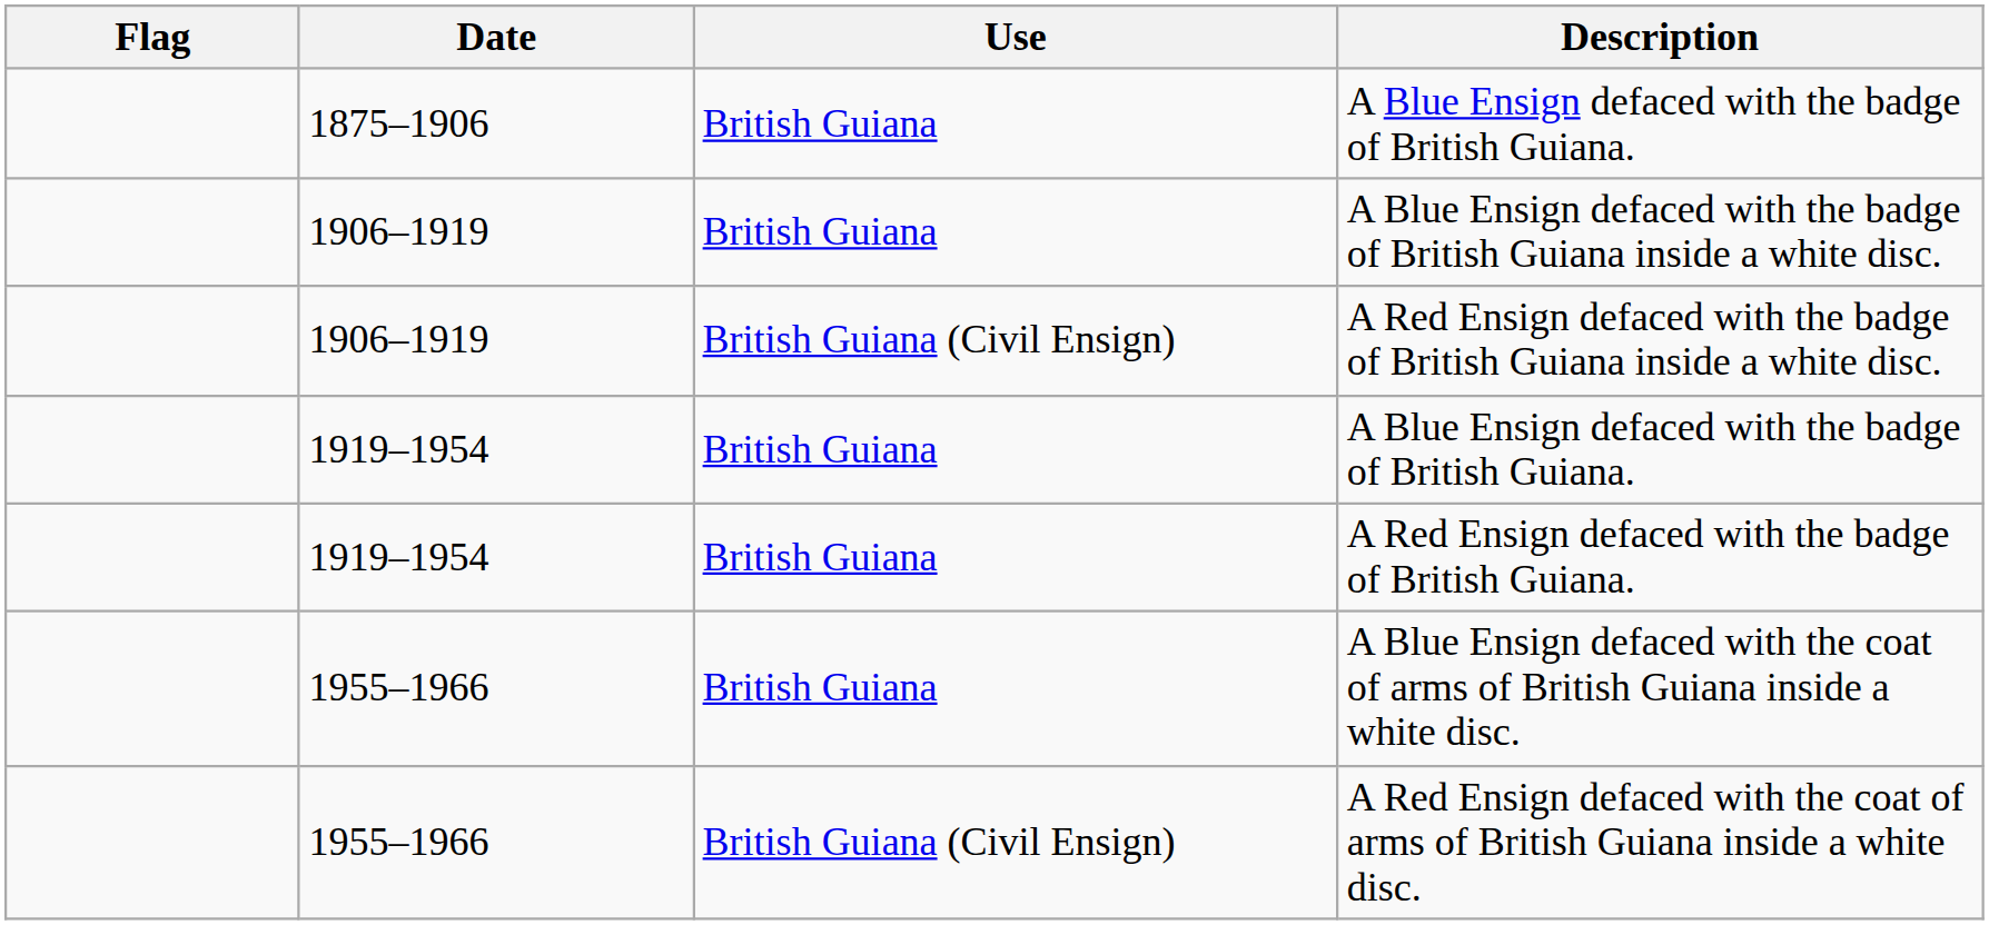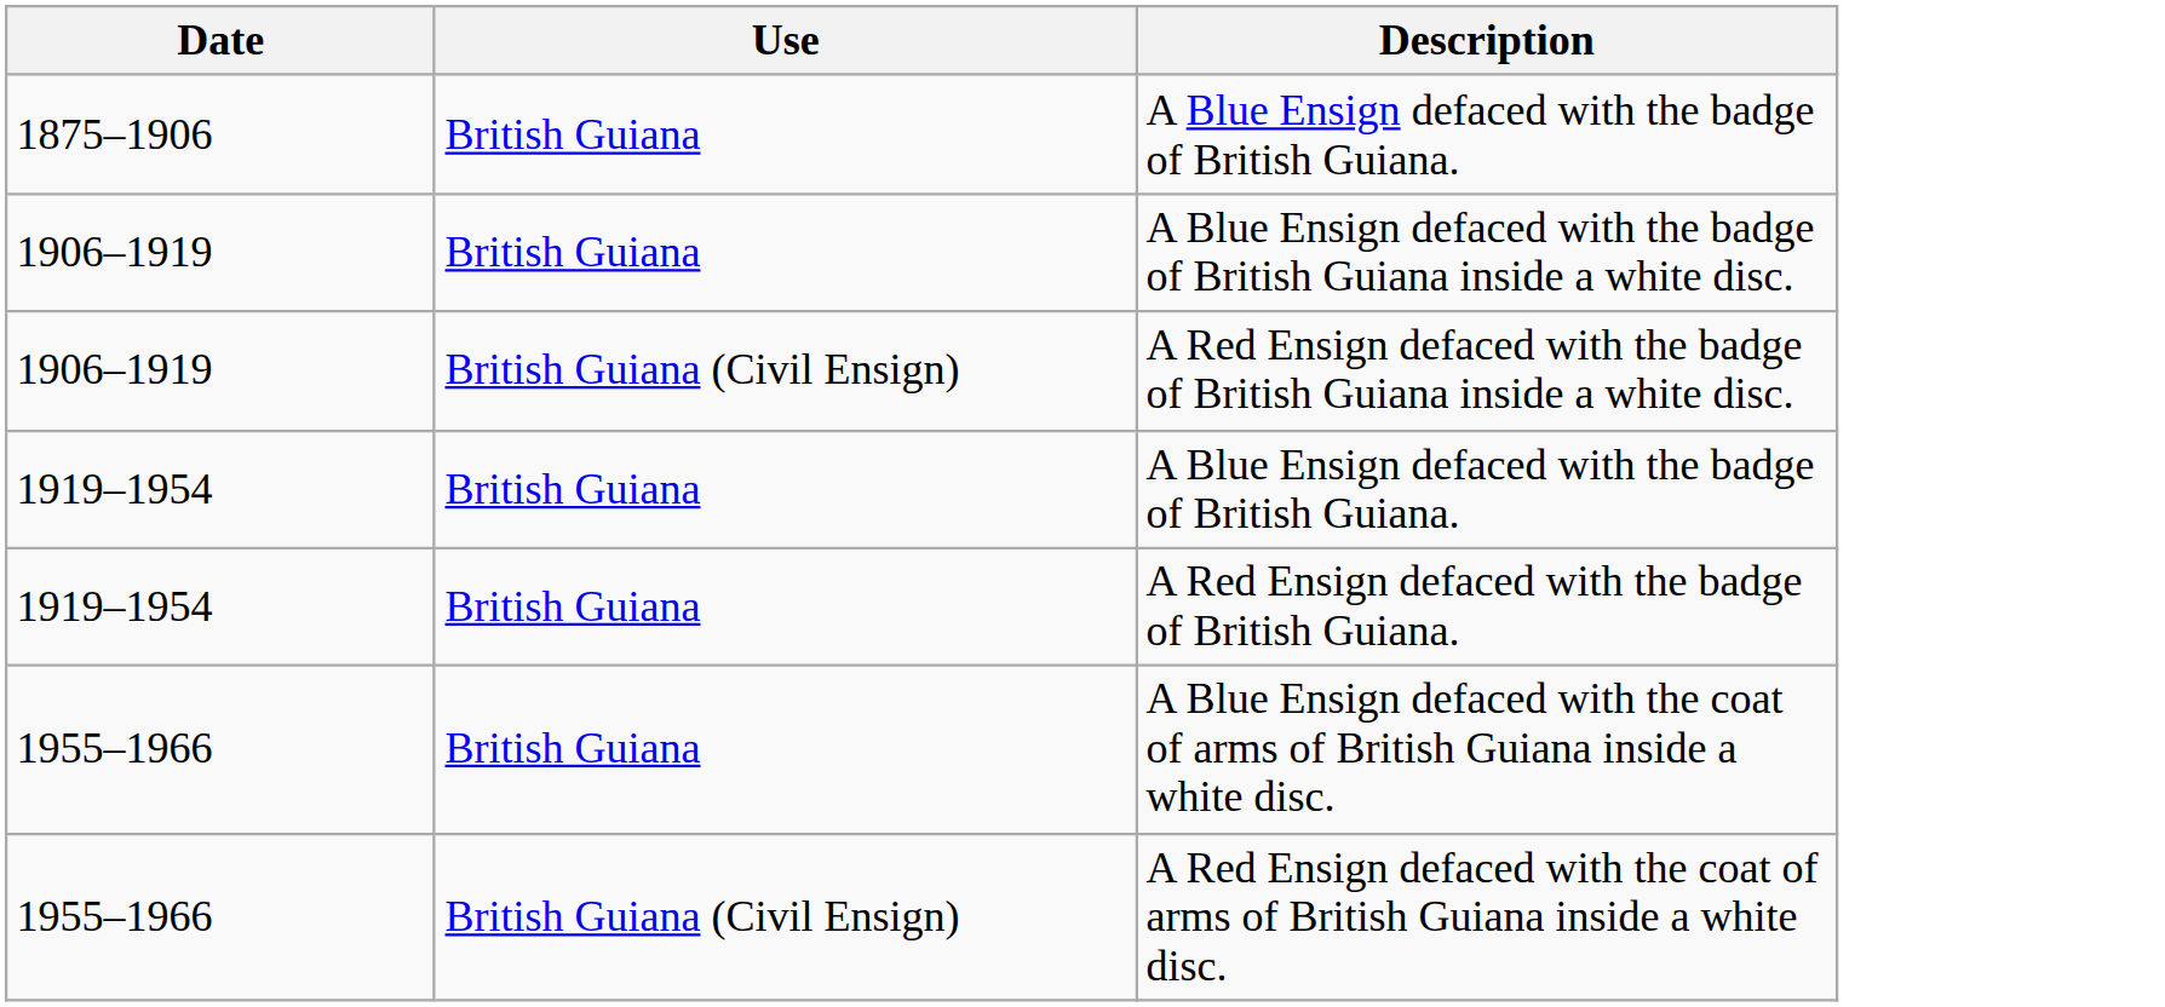- column: Flag
